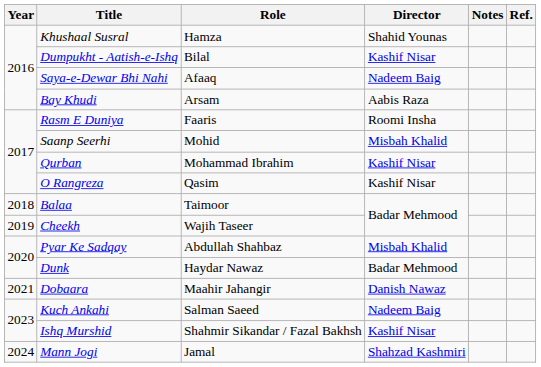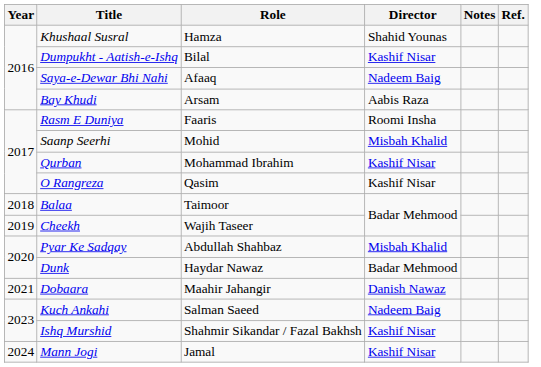Mann Jogi | Director: Shahzad Kashmiri -> Kashif Nisar
